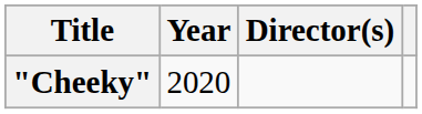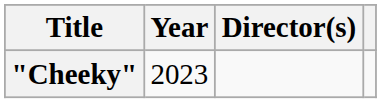"Cheeky" | Year: 2020 -> 2023
